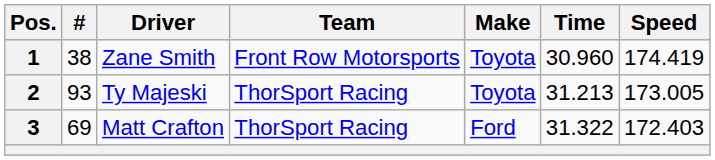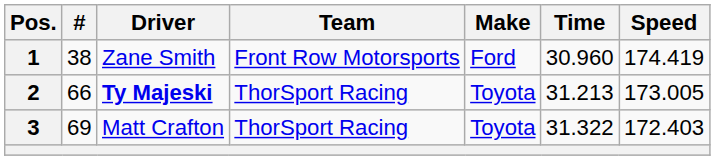1 | Make: Toyota -> Ford
2 | #: 93 -> 66
2 | Driver: normal -> bold
3 | Make: Ford -> Toyota
